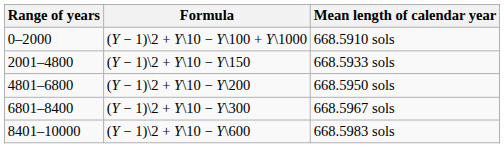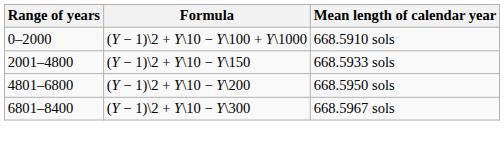- row: 8401–10000 | (Y − 1)\2 + Y\10 − Y\600 | 668.5983 sols
